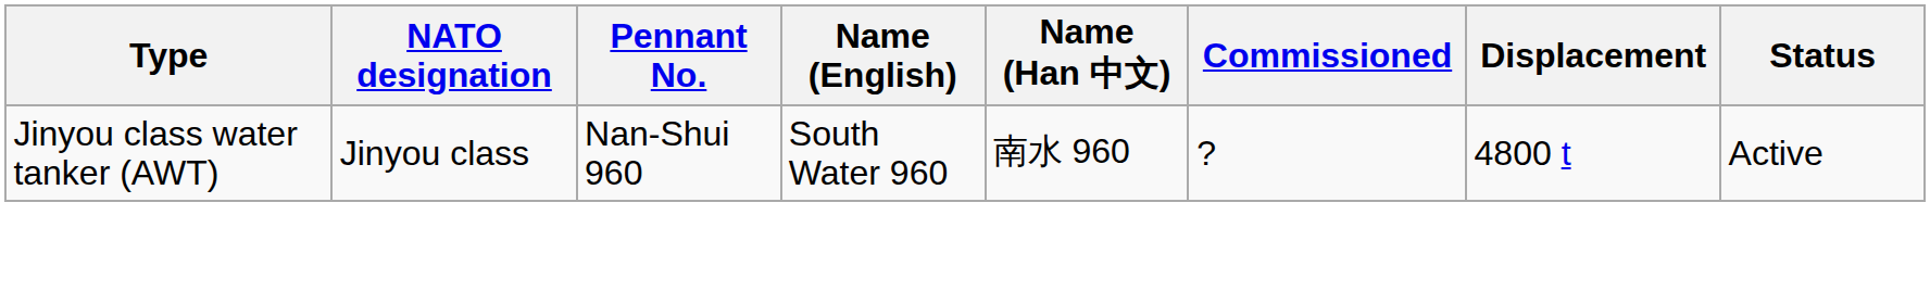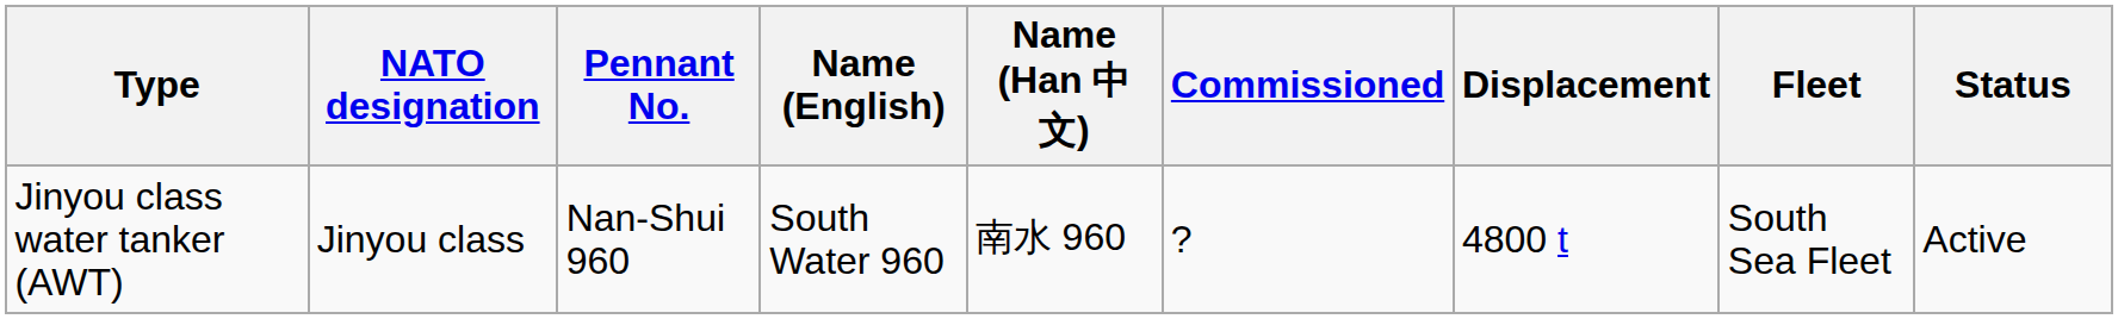+ column: Fleet | South Sea Fleet
